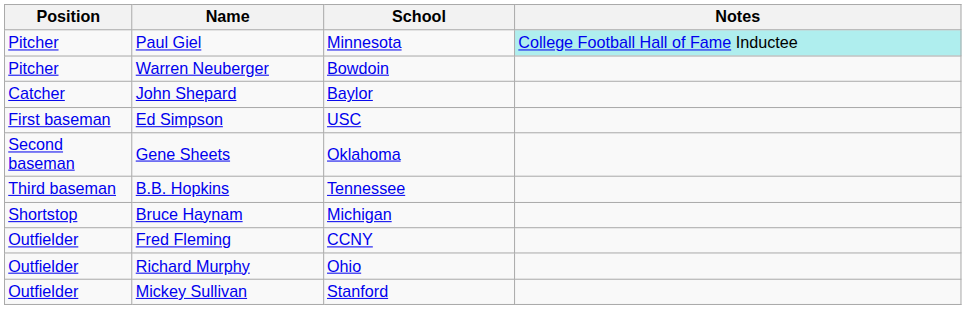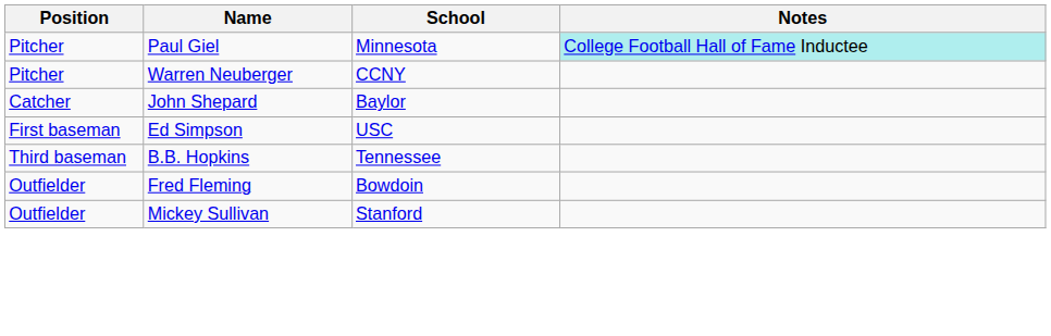Warren Neuberger | School: Bowdoin -> CCNY
- row: Second baseman | Gene Sheets | Oklahoma
- row: Shortstop | Bruce Haynam | Michigan
Fred Fleming | School: CCNY -> Bowdoin
- row: Outfielder | Richard Murphy | Ohio
